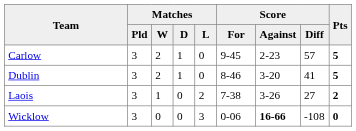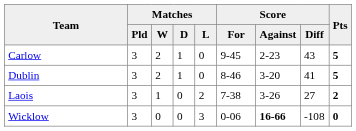Carlow | Score / Diff: 57 -> 43
